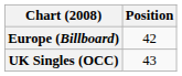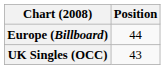Europe (Billboard) | Position: 42 -> 44
